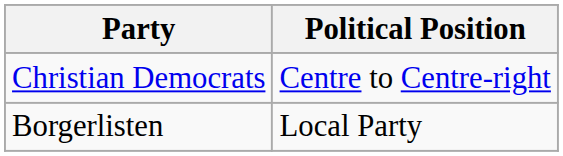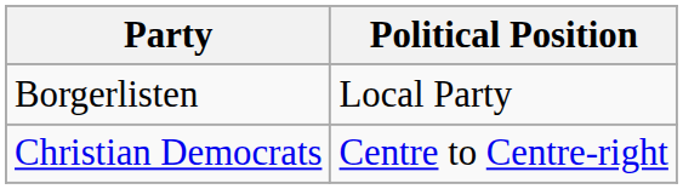rows swapped: Borgerlisten <-> Christian Democrats
